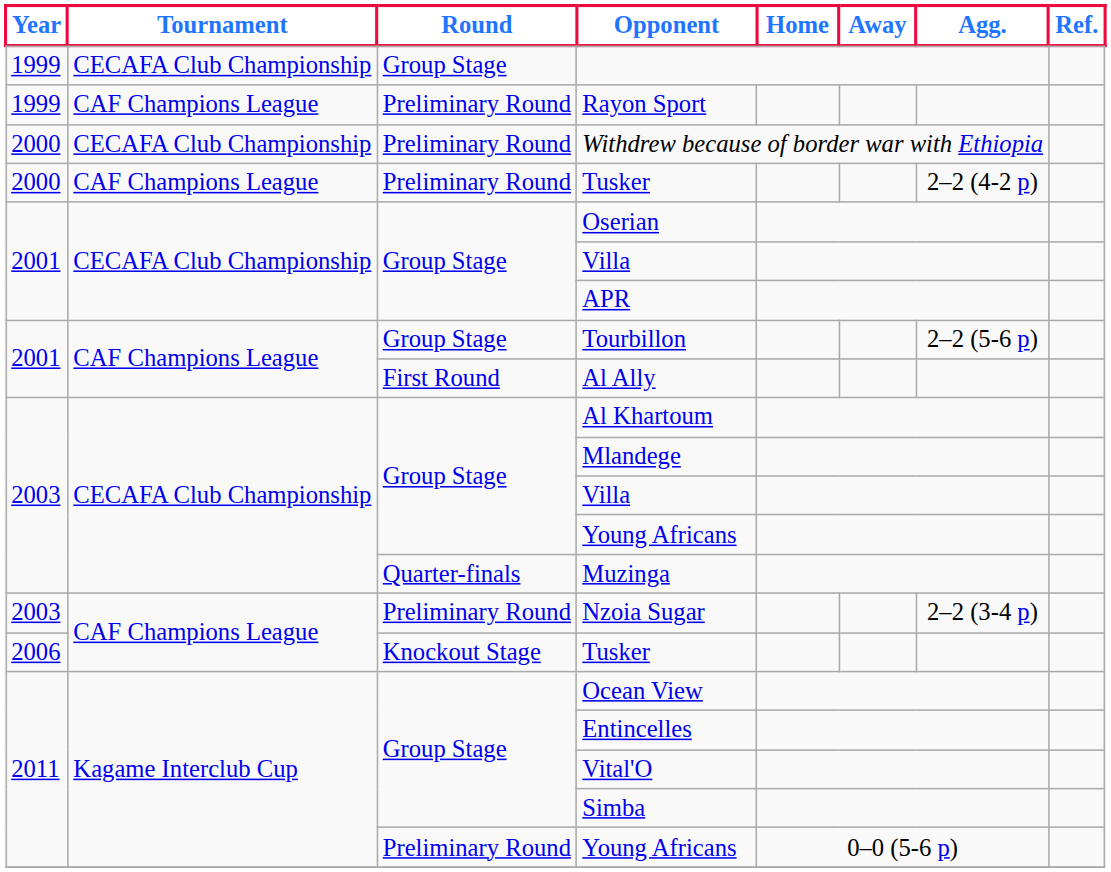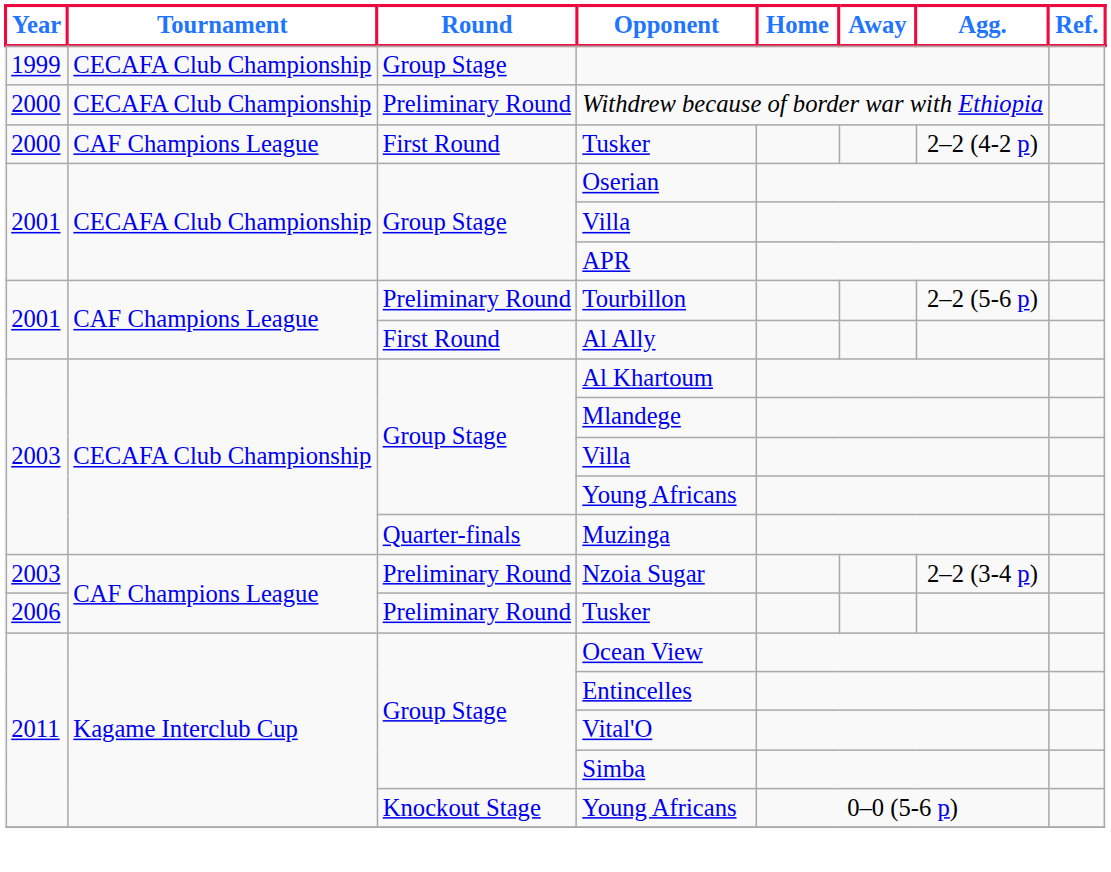- row: 1999 | CAF Champions League | Preliminary Round | Rayon Sport
2000 / Tusker | Round: Preliminary Round -> First Round
Tourbillon | Round: Group Stage -> Preliminary Round
2006 / Tusker | Round: Knockout Stage -> Preliminary Round
2011 / Young Africans | Round: Preliminary Round -> Knockout Stage
